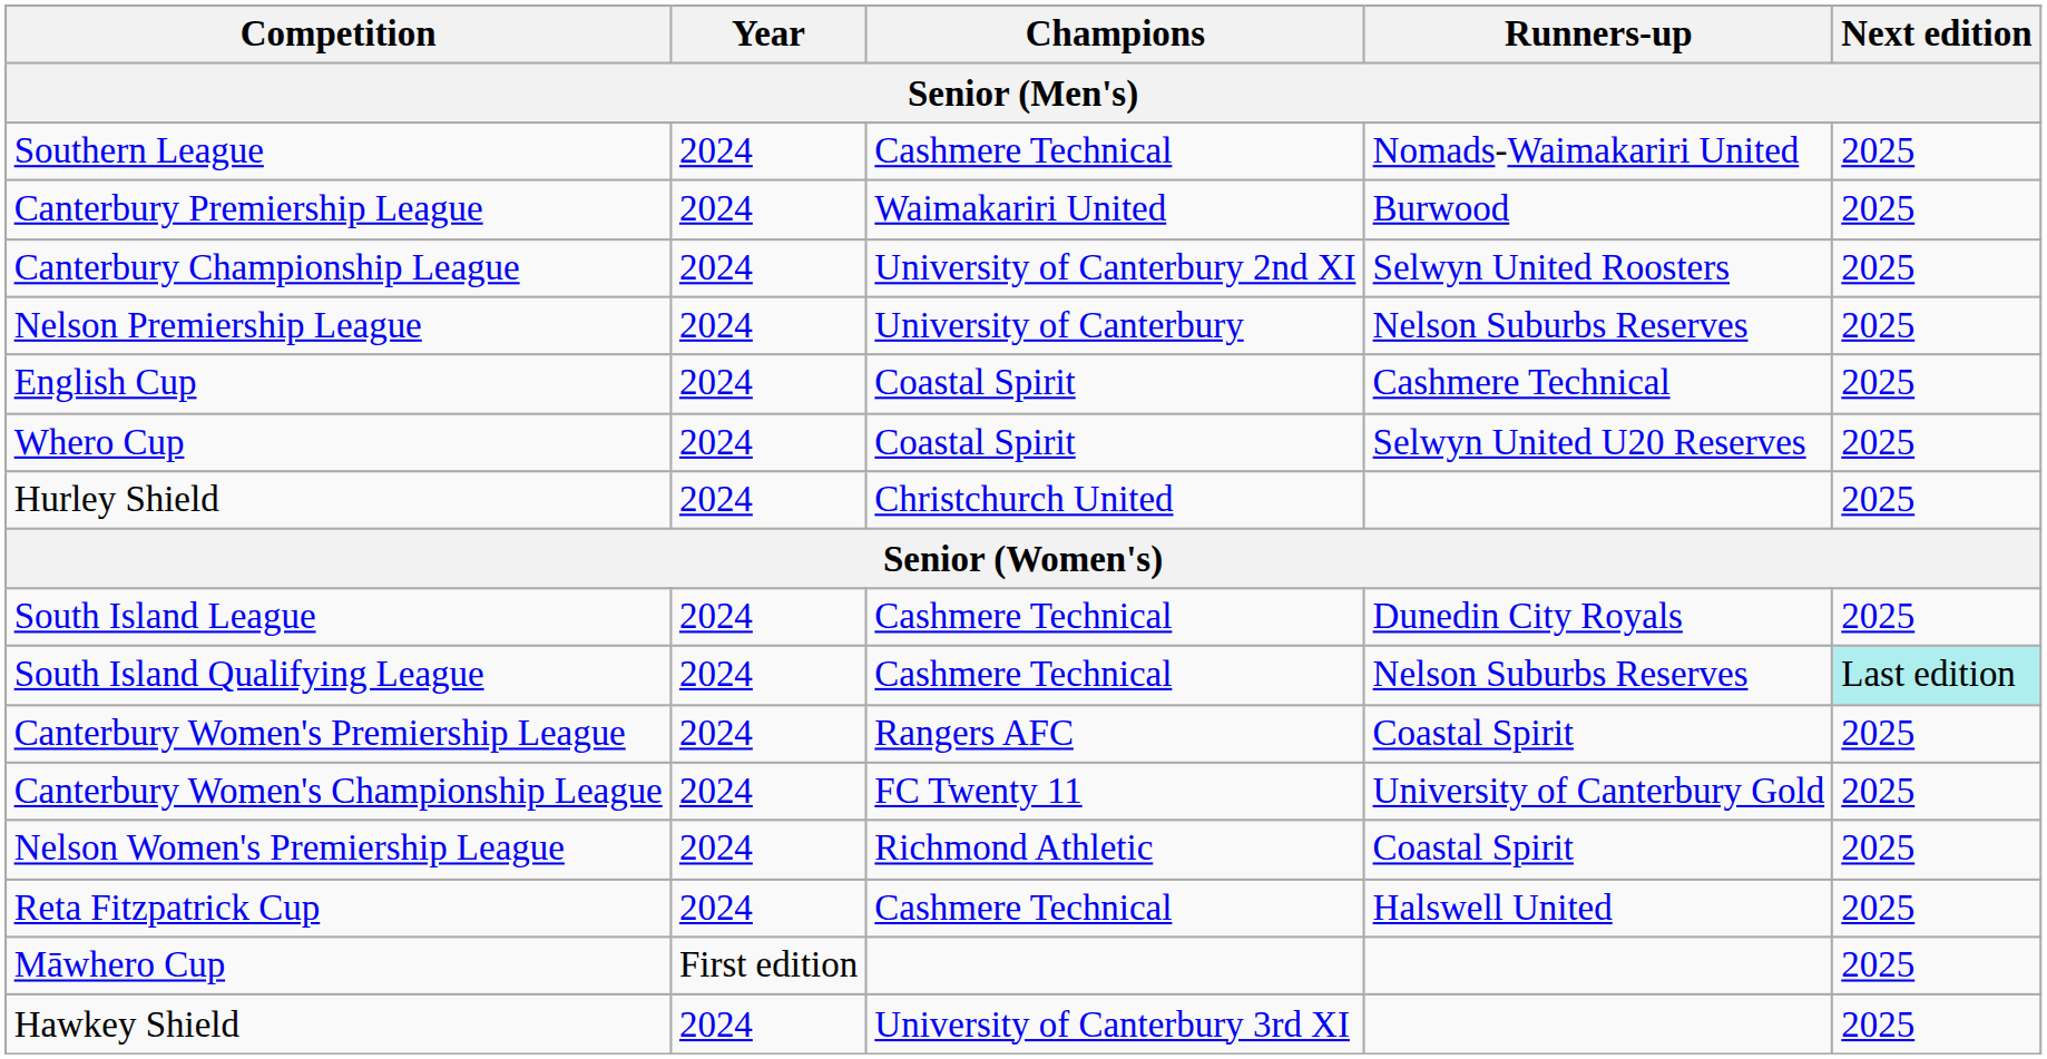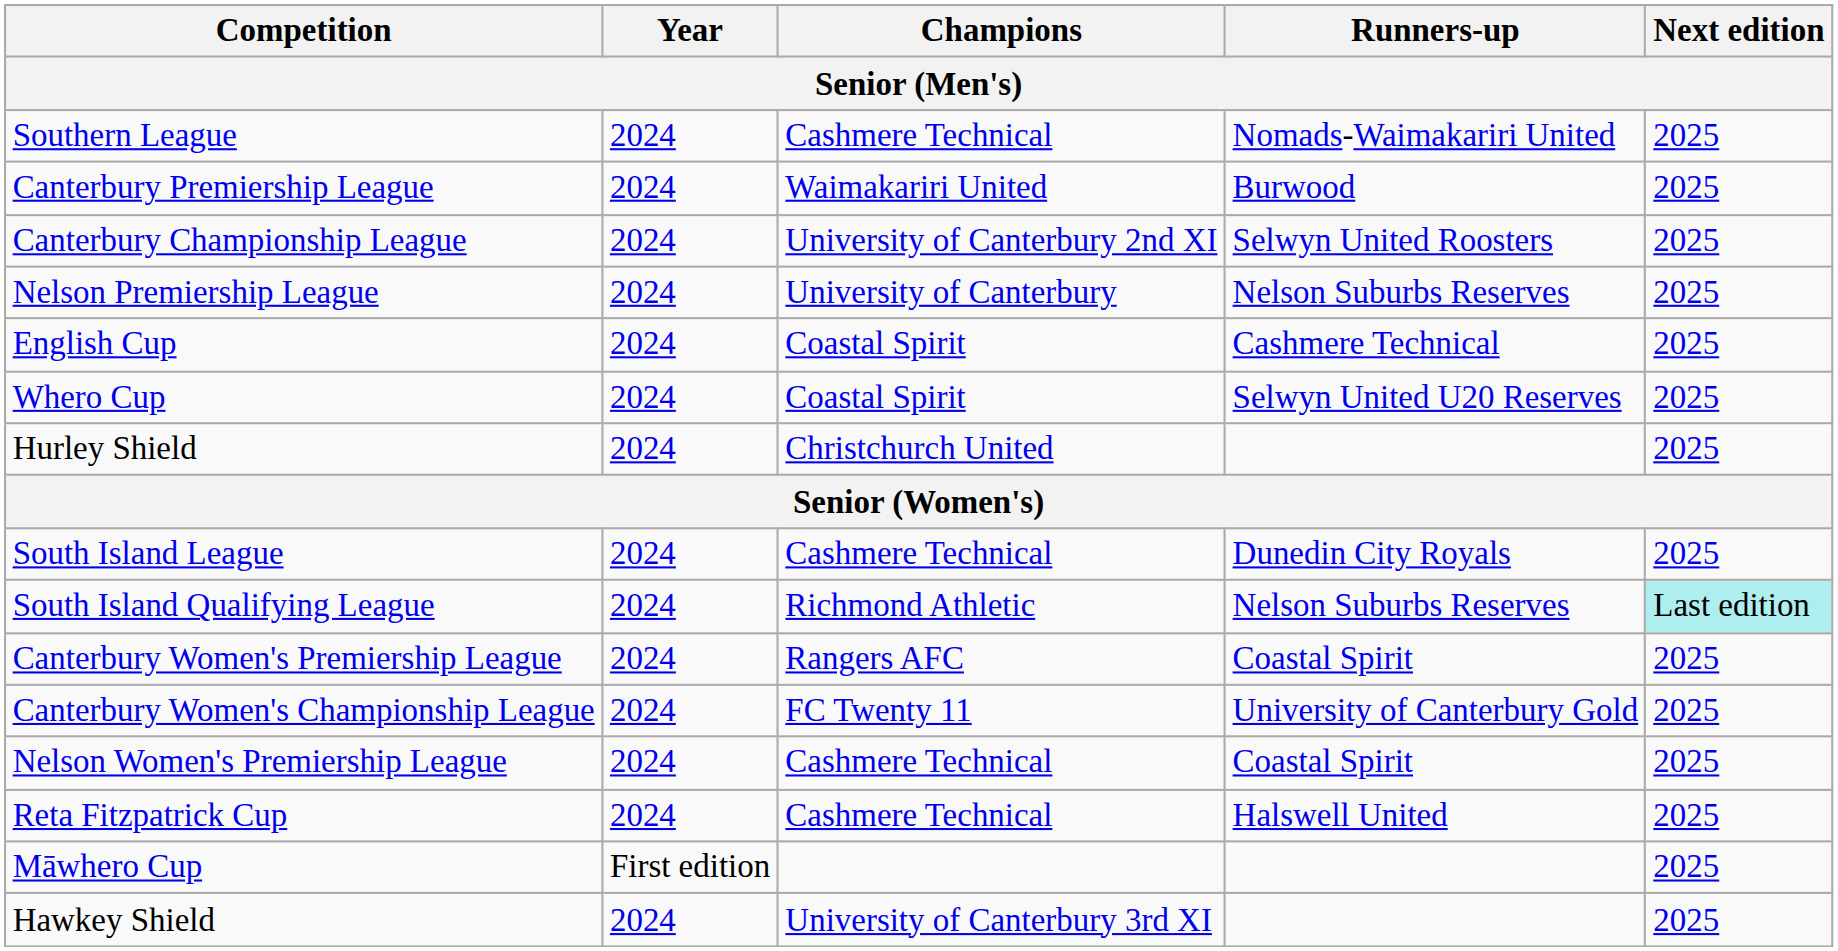South Island Qualifying League | Champions: Cashmere Technical -> Richmond Athletic
Nelson Women's Premiership League | Champions: Richmond Athletic -> Cashmere Technical
